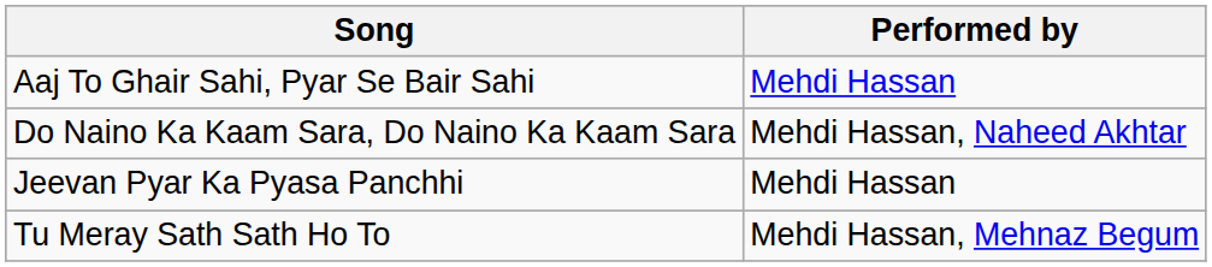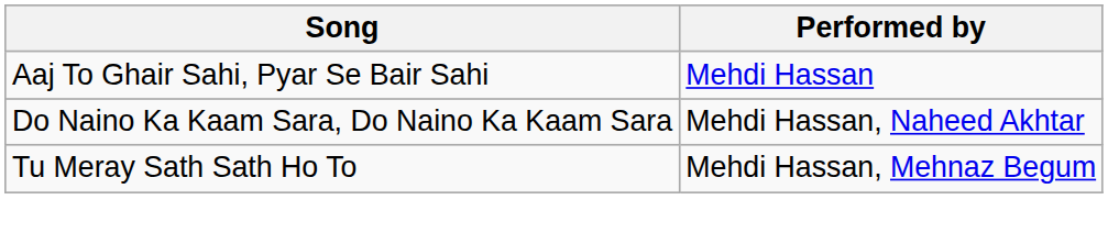- row: Jeevan Pyar Ka Pyasa Panchhi | Mehdi Hassan
